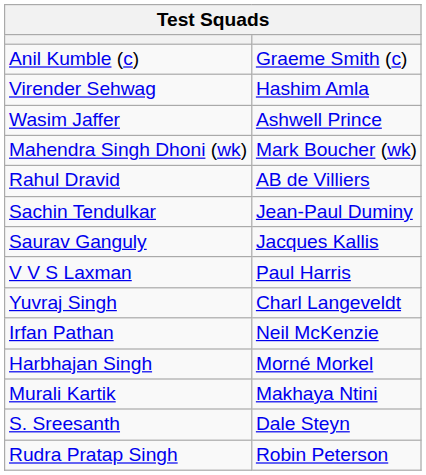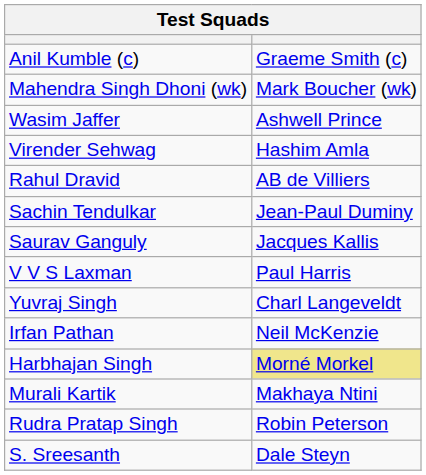rows swapped: Mahendra Singh Dhoni (wk) <-> Virender Sehwag
Harbhajan Singh | column 2: no background -> khaki background
rows swapped: Rudra Pratap Singh <-> S. Sreesanth
